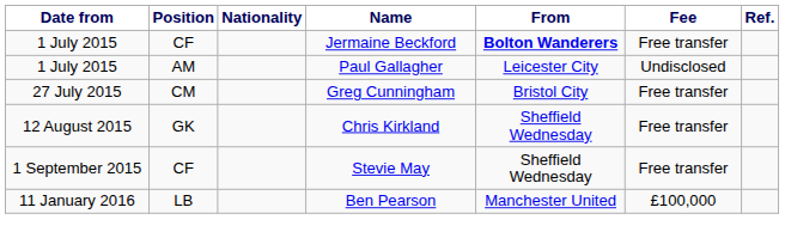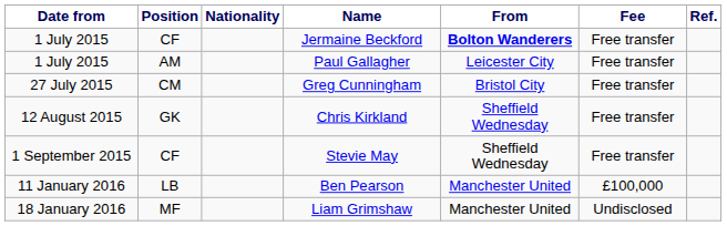Paul Gallagher | Fee: Undisclosed -> Free transfer
+ row: 18 January 2016 | MF | Liam Grimshaw | Manchester United | Undisclosed
